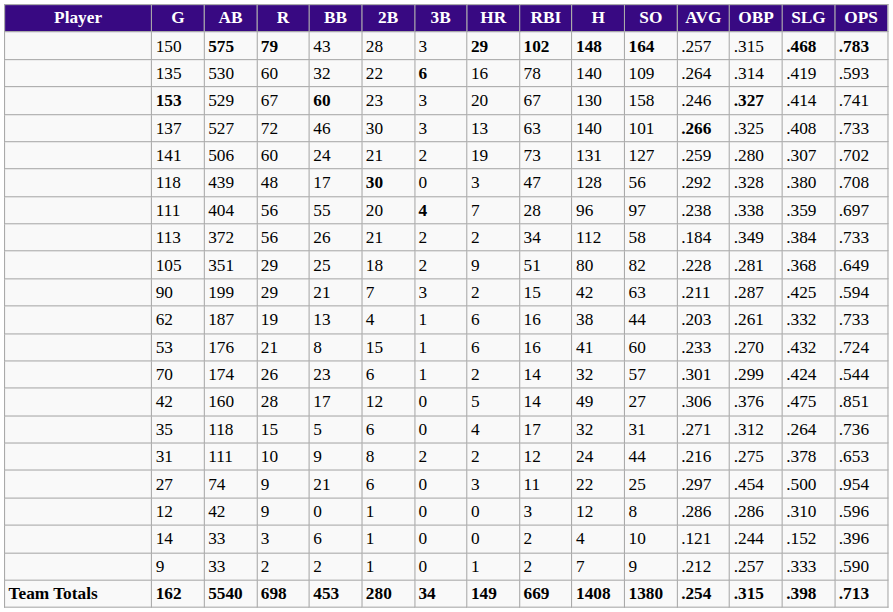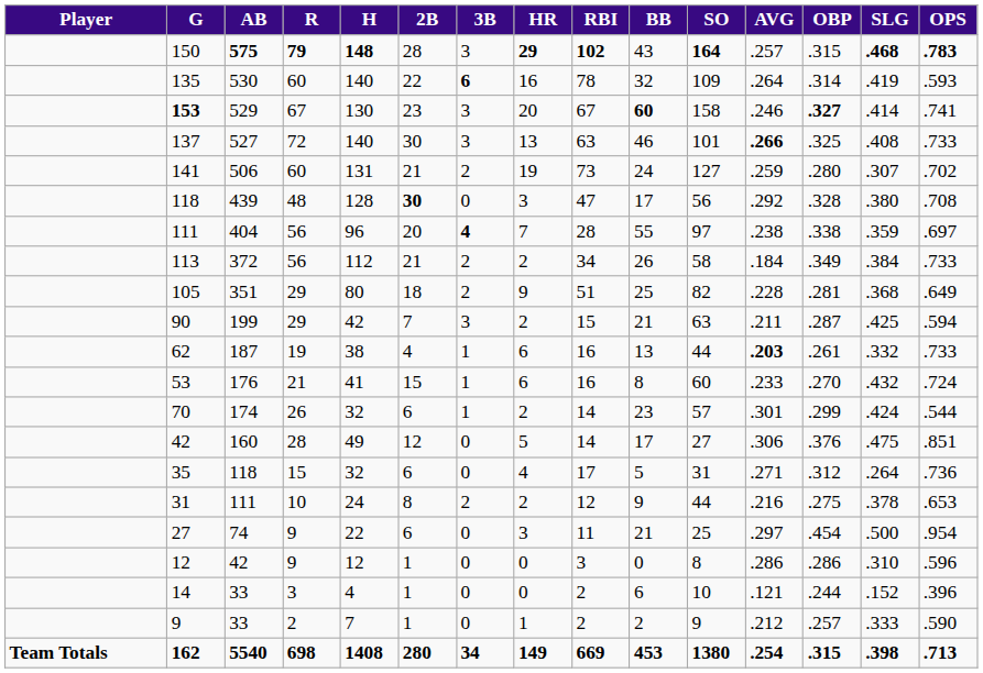columns swapped: H <-> BB
62 | AVG: normal -> bold
